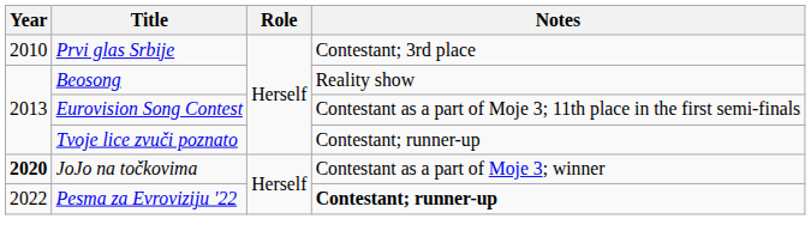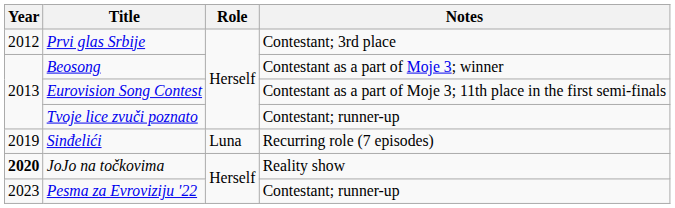Prvi glas Srbije | Year: 2010 -> 2012
Beosong | Notes: Reality show -> Contestant as a part of Moje 3; winner
+ row: 2019 | Sinđelići | Luna | Recurring role (7 episodes)
JoJo na točkovima | Notes: Contestant as a part of Moje 3; winner -> Reality show
Pesma za Evroviziju '22 | Year: 2022 -> 2023
Pesma za Evroviziju '22 | Notes: bold -> normal
